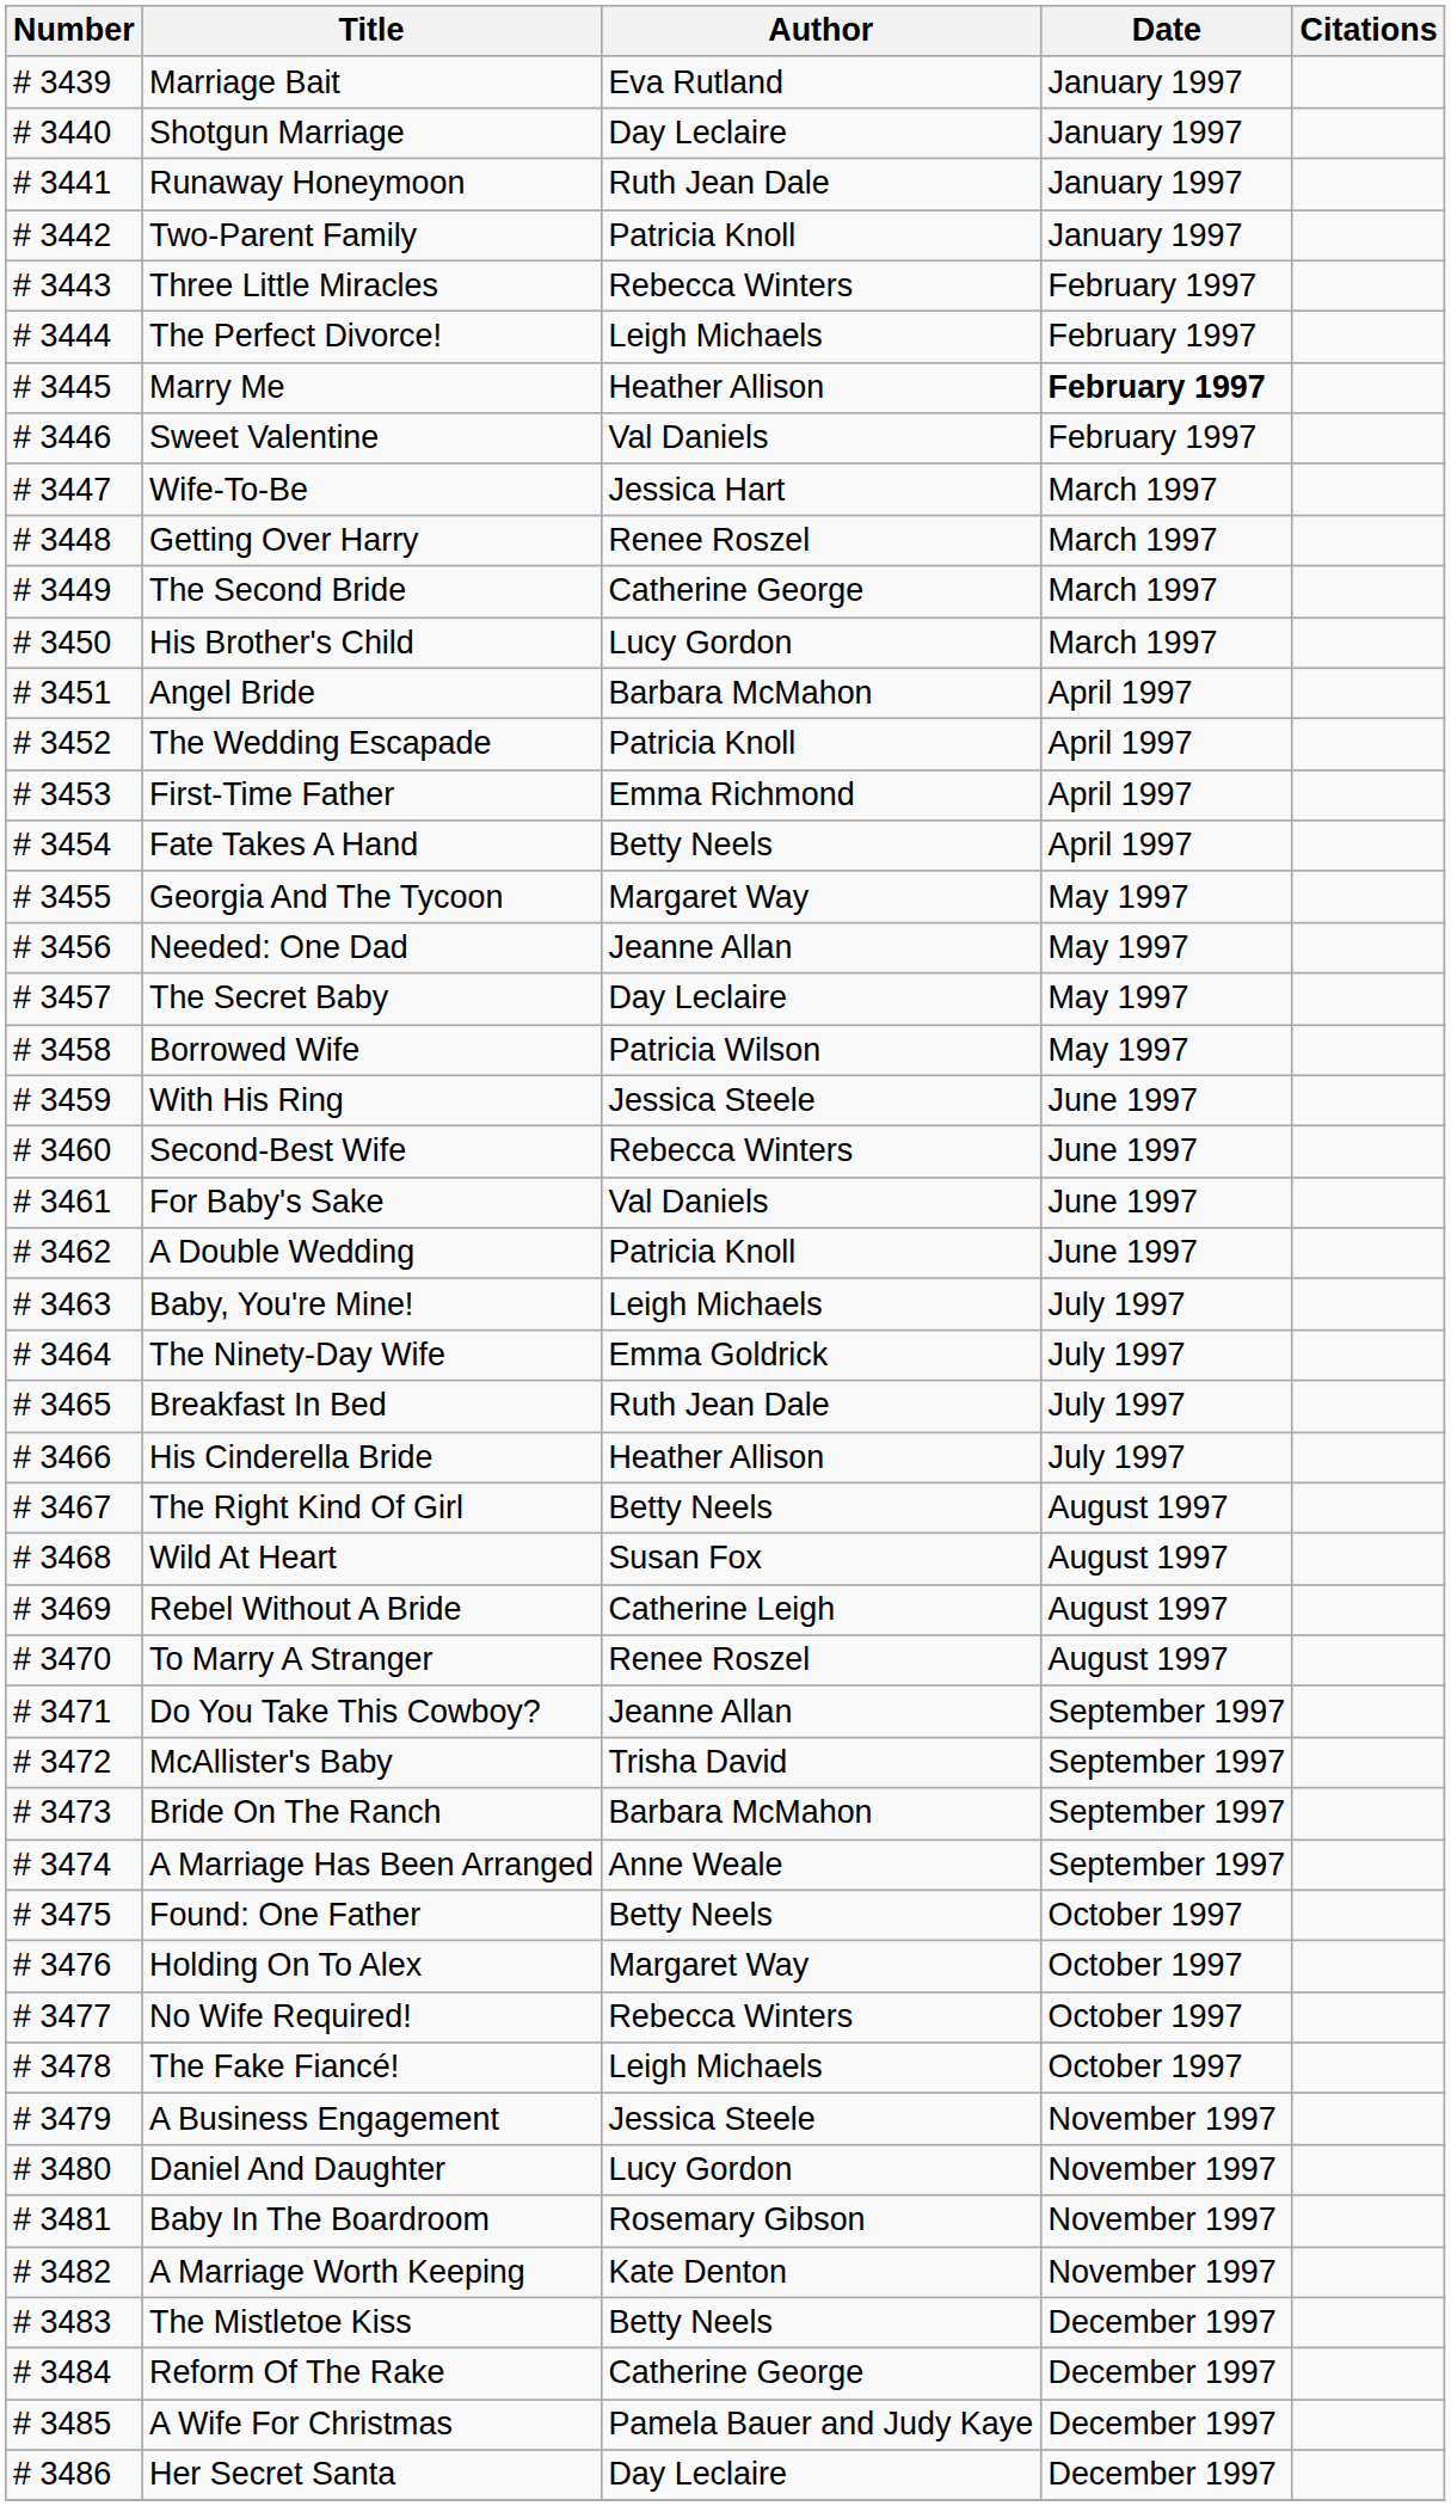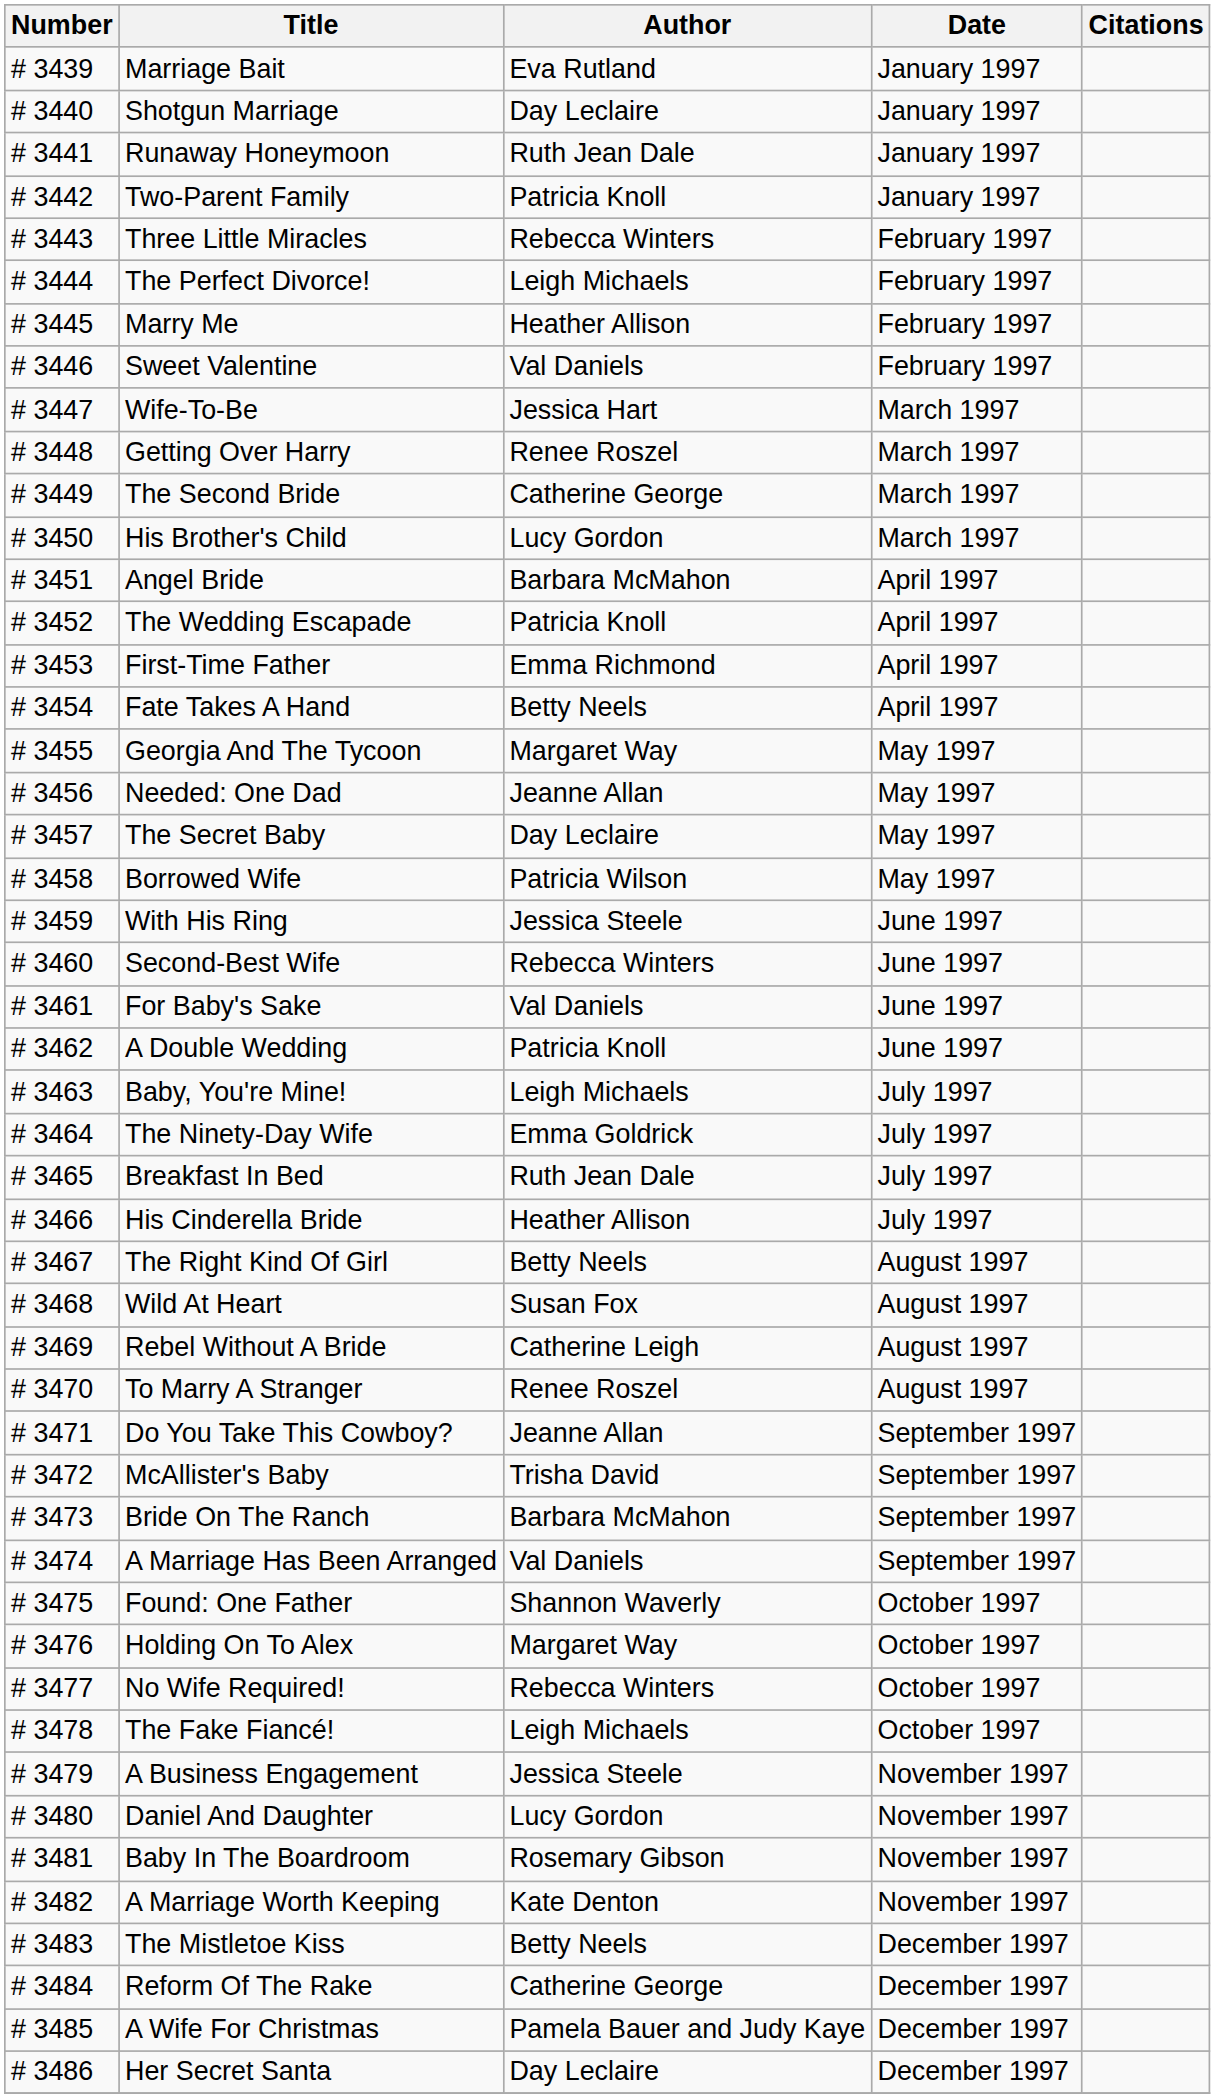Marry Me | Date: bold -> normal
A Marriage Has Been Arranged | Author: Anne Weale -> Val Daniels
Found: One Father | Author: Betty Neels -> Shannon Waverly
